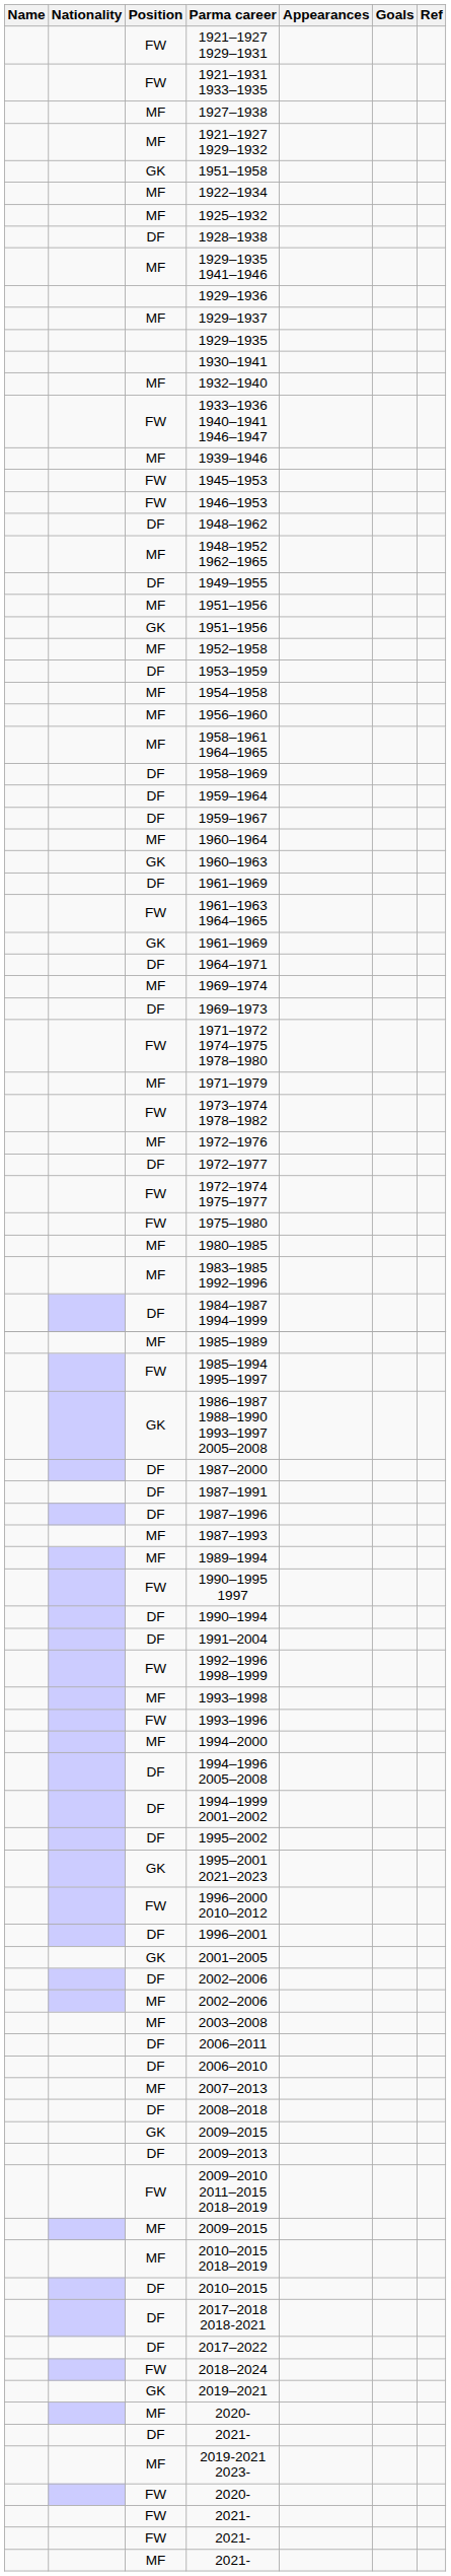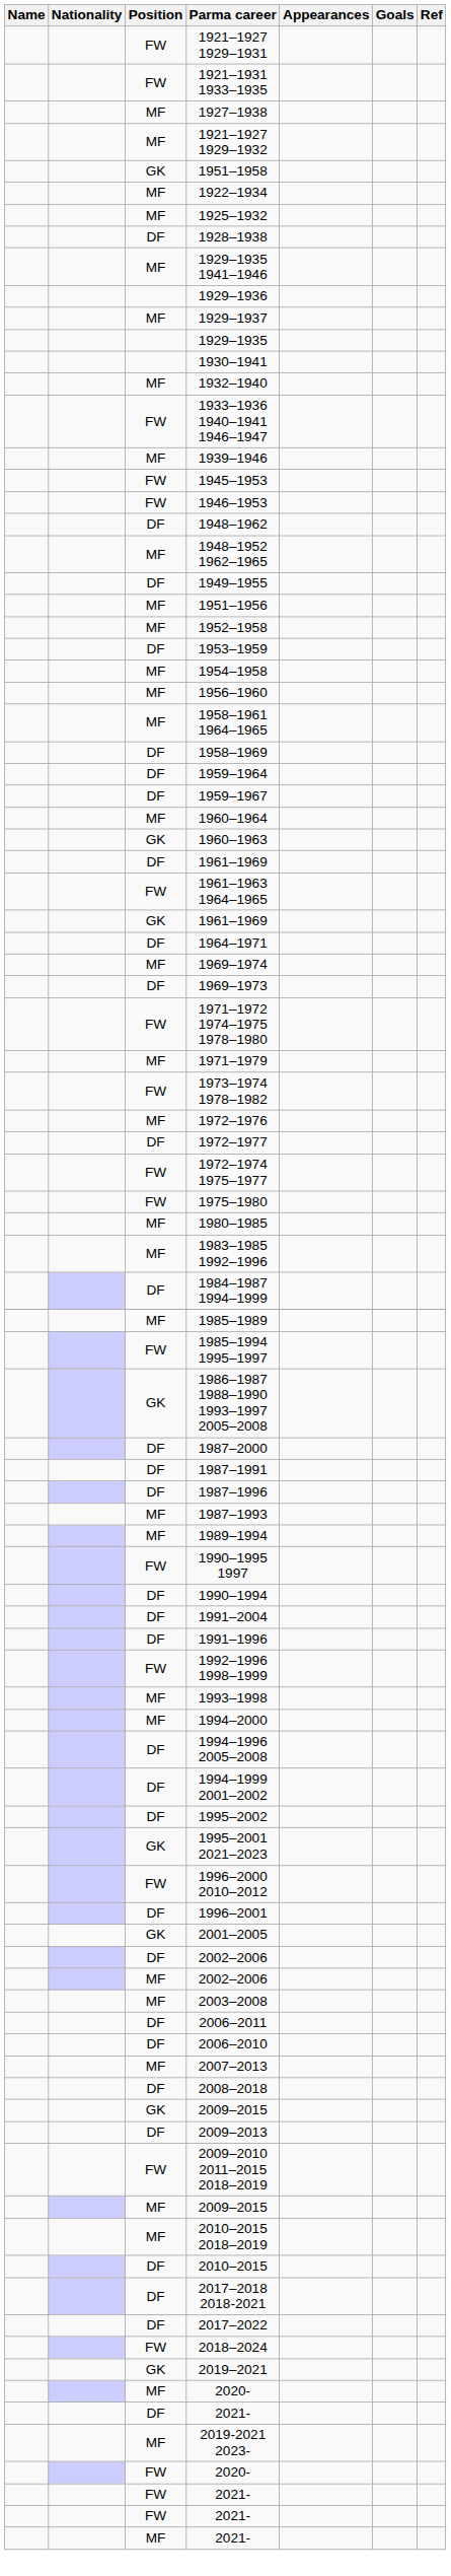- row: GK | 1951–1956
+ row: DF | 1991–1996
- row: FW | 1993–1996
